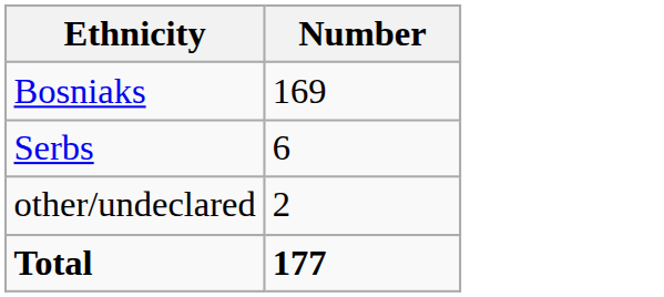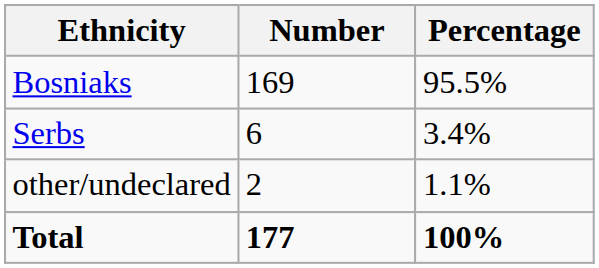+ column: Percentage | 95.5% | 3.4% | 1.1% | 100%
